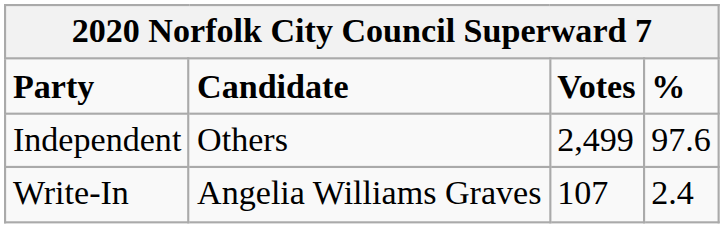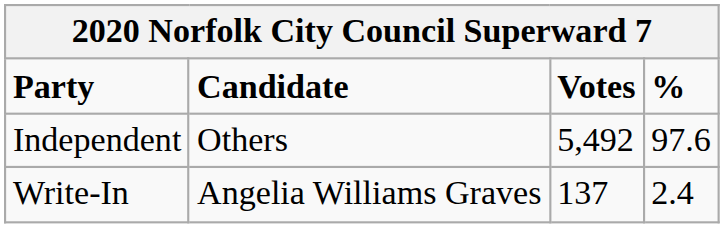Independent | Votes: 2,499 -> 5,492
Write-In | Votes: 107 -> 137
